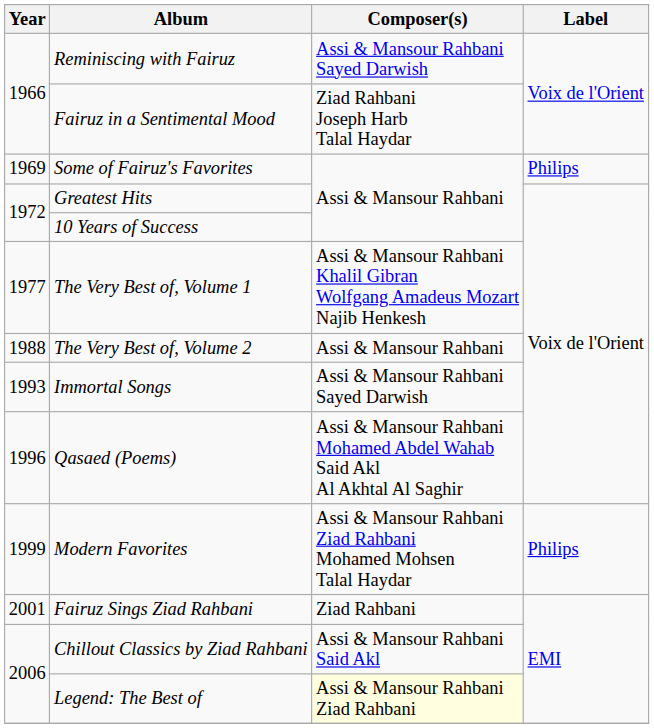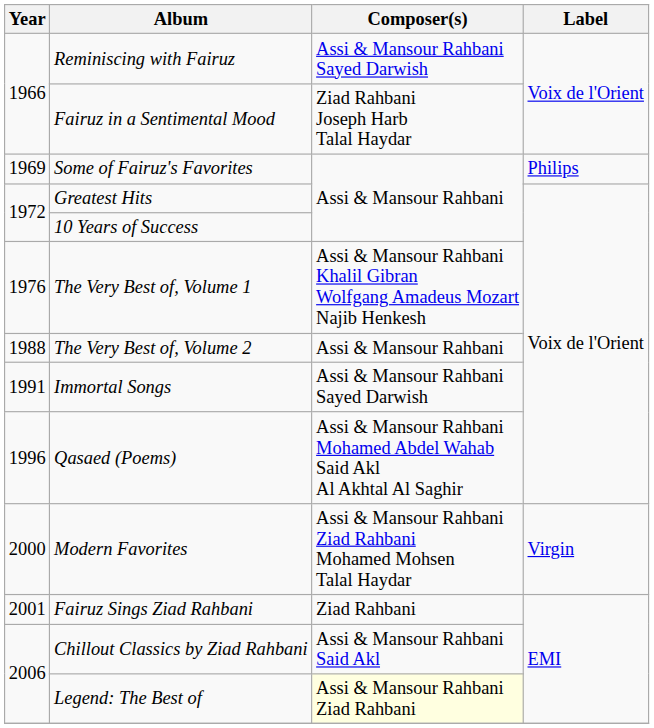The Very Best of, Volume 1 | Year: 1977 -> 1976
Immortal Songs | Year: 1993 -> 1991
Modern Favorites | Year: 1999 -> 2000
Modern Favorites | Label: Philips -> Virgin
